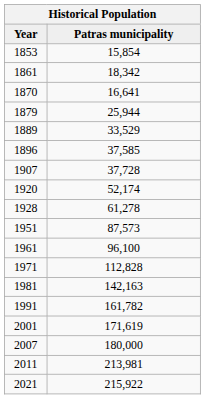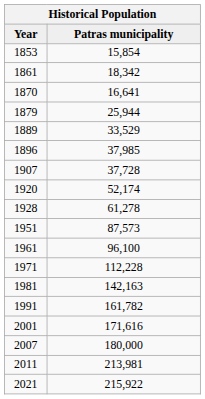1896 | Patras municipality: 37,585 -> 37,985
1971 | Patras municipality: 112,828 -> 112,228
2001 | Patras municipality: 171,619 -> 171,616
